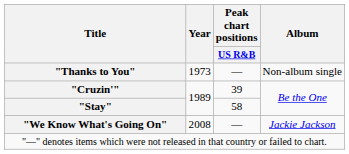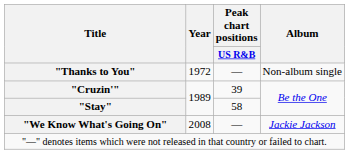"Thanks to You" | Year: 1973 -> 1972
